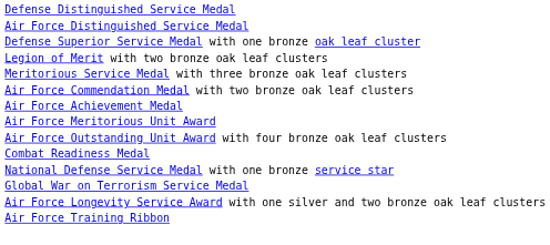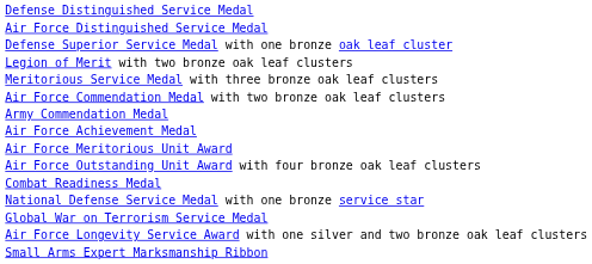+ row: Army Commendation Medal
+ row: Small Arms Expert Marksmanship Ribbon
- row: Air Force Training Ribbon
